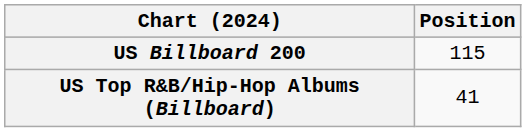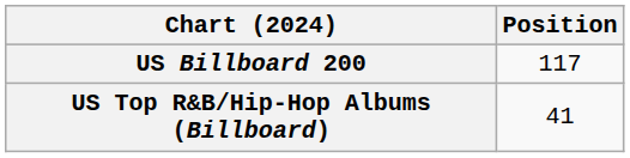US Billboard 200 | Position: 115 -> 117
